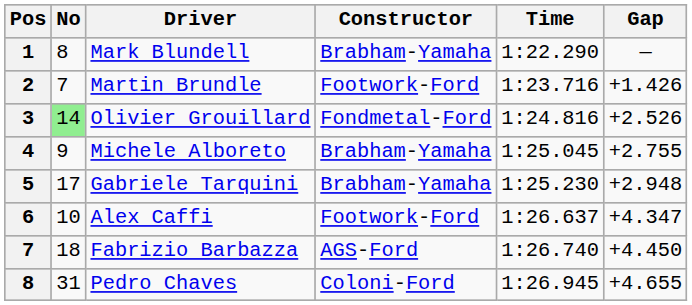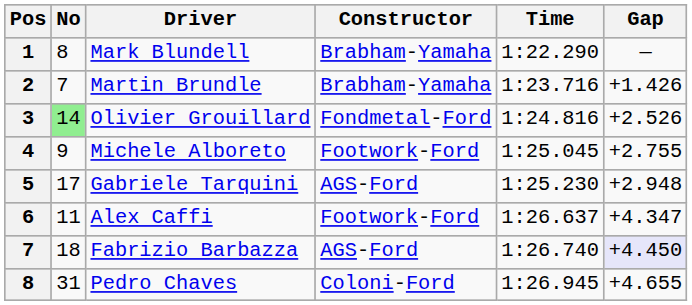Martin Brundle | Constructor: Footwork-Ford -> Brabham-Yamaha
Michele Alboreto | Constructor: Brabham-Yamaha -> Footwork-Ford
Gabriele Tarquini | Constructor: Brabham-Yamaha -> AGS-Ford
Alex Caffi | No: 10 -> 11
Fabrizio Barbazza | Gap: no background -> lavender background
